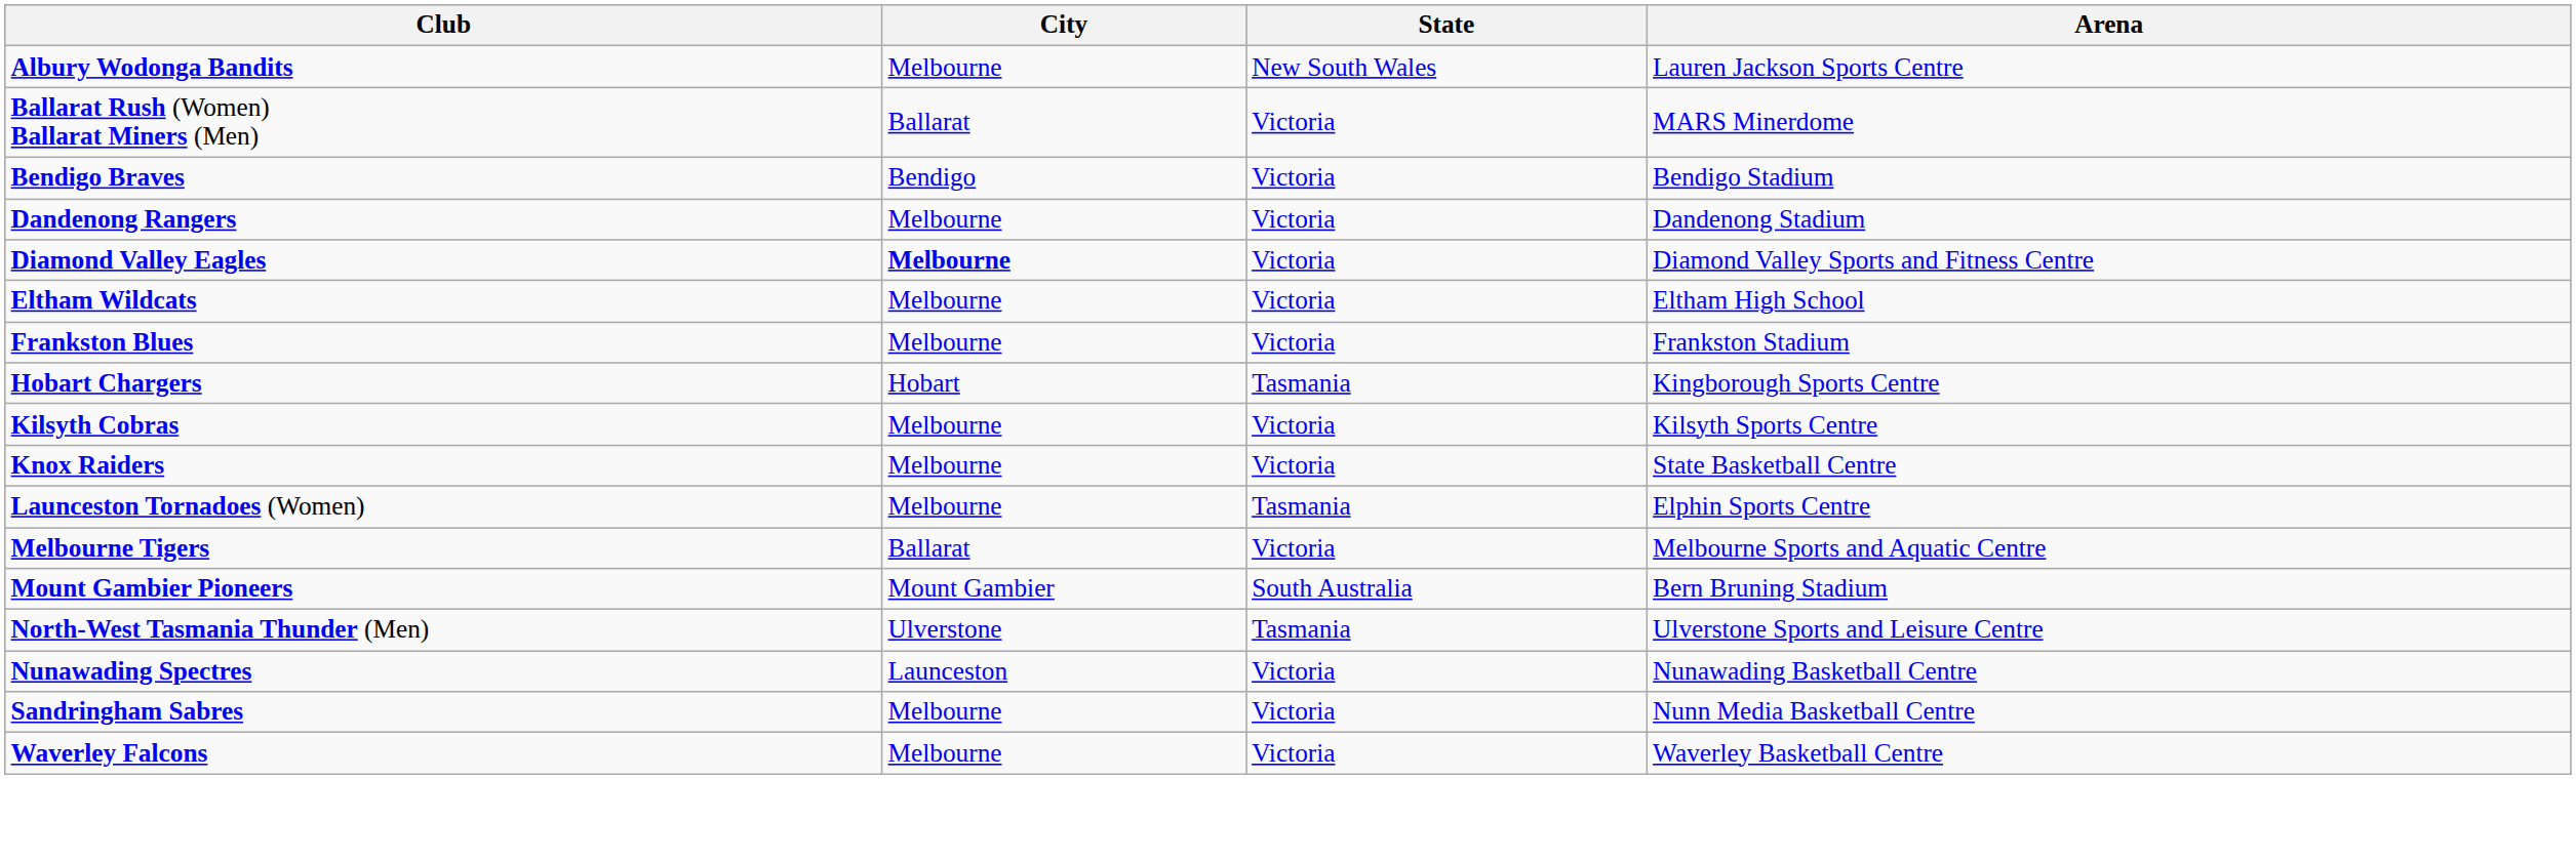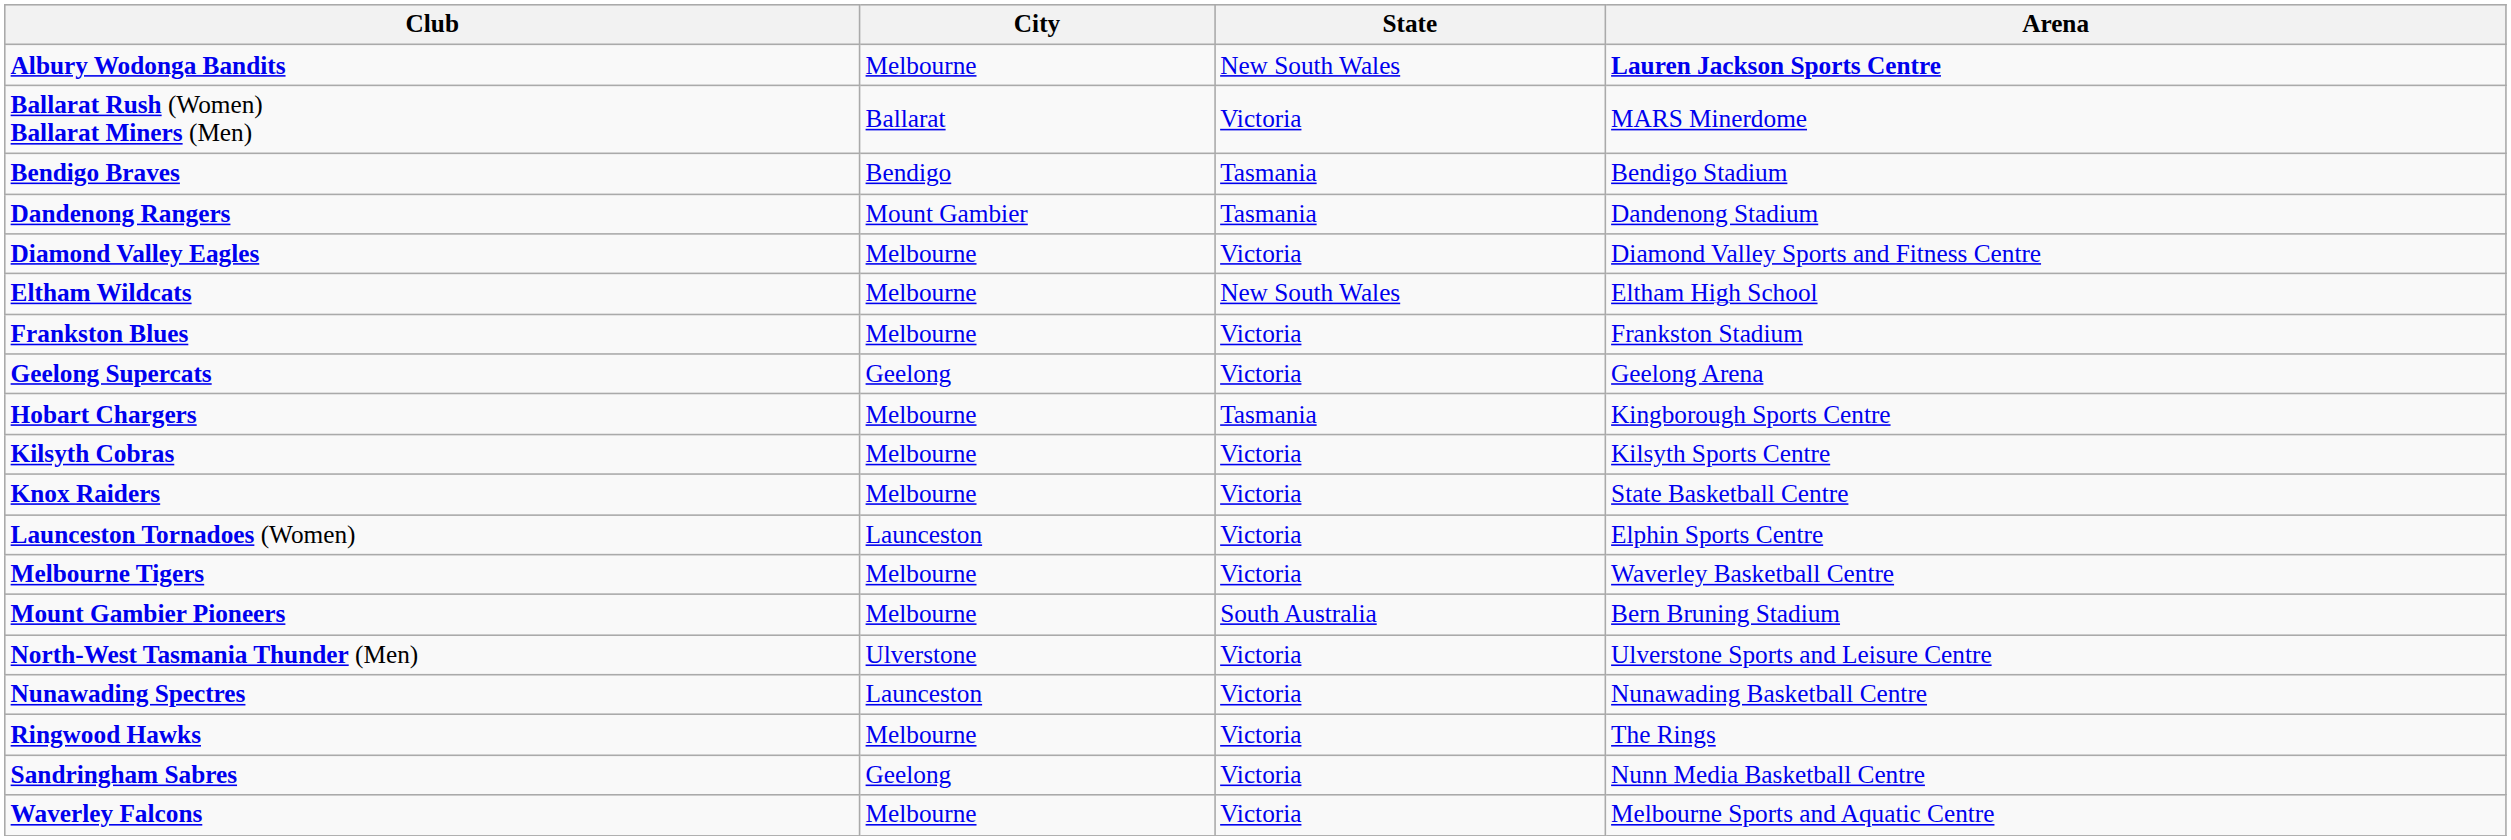Albury Wodonga Bandits | Arena: normal -> bold
Bendigo Braves | State: Victoria -> Tasmania
Dandenong Rangers | City: Melbourne -> Mount Gambier
Dandenong Rangers | State: Victoria -> Tasmania
Diamond Valley Eagles | City: bold -> normal
Eltham Wildcats | State: Victoria -> New South Wales
+ row: Geelong Supercats | Geelong | Victoria | Geelong Arena
Hobart Chargers | City: Hobart -> Melbourne
Launceston Tornadoes (Women) | City: Melbourne -> Launceston
Launceston Tornadoes (Women) | State: Tasmania -> Victoria
Melbourne Tigers | City: Ballarat -> Melbourne
Melbourne Tigers | Arena: Melbourne Sports and Aquatic Centre -> Waverley Basketball Centre
Mount Gambier Pioneers | City: Mount Gambier -> Melbourne
North-West Tasmania Thunder (Men) | State: Tasmania -> Victoria
+ row: Ringwood Hawks | Melbourne | Victoria | The Rings
Sandringham Sabres | City: Melbourne -> Geelong
Waverley Falcons | Arena: Waverley Basketball Centre -> Melbourne Sports and Aquatic Centre
